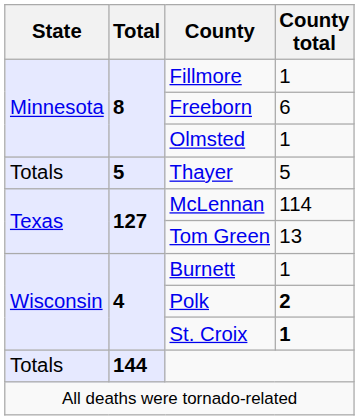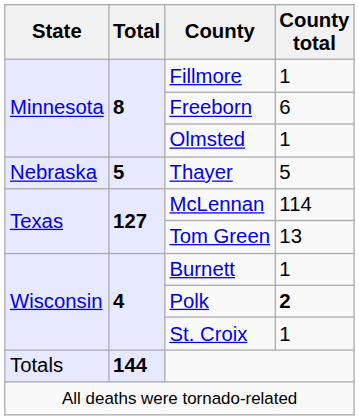Thayer | State: Totals -> Nebraska
St. Croix | County total: bold -> normal
